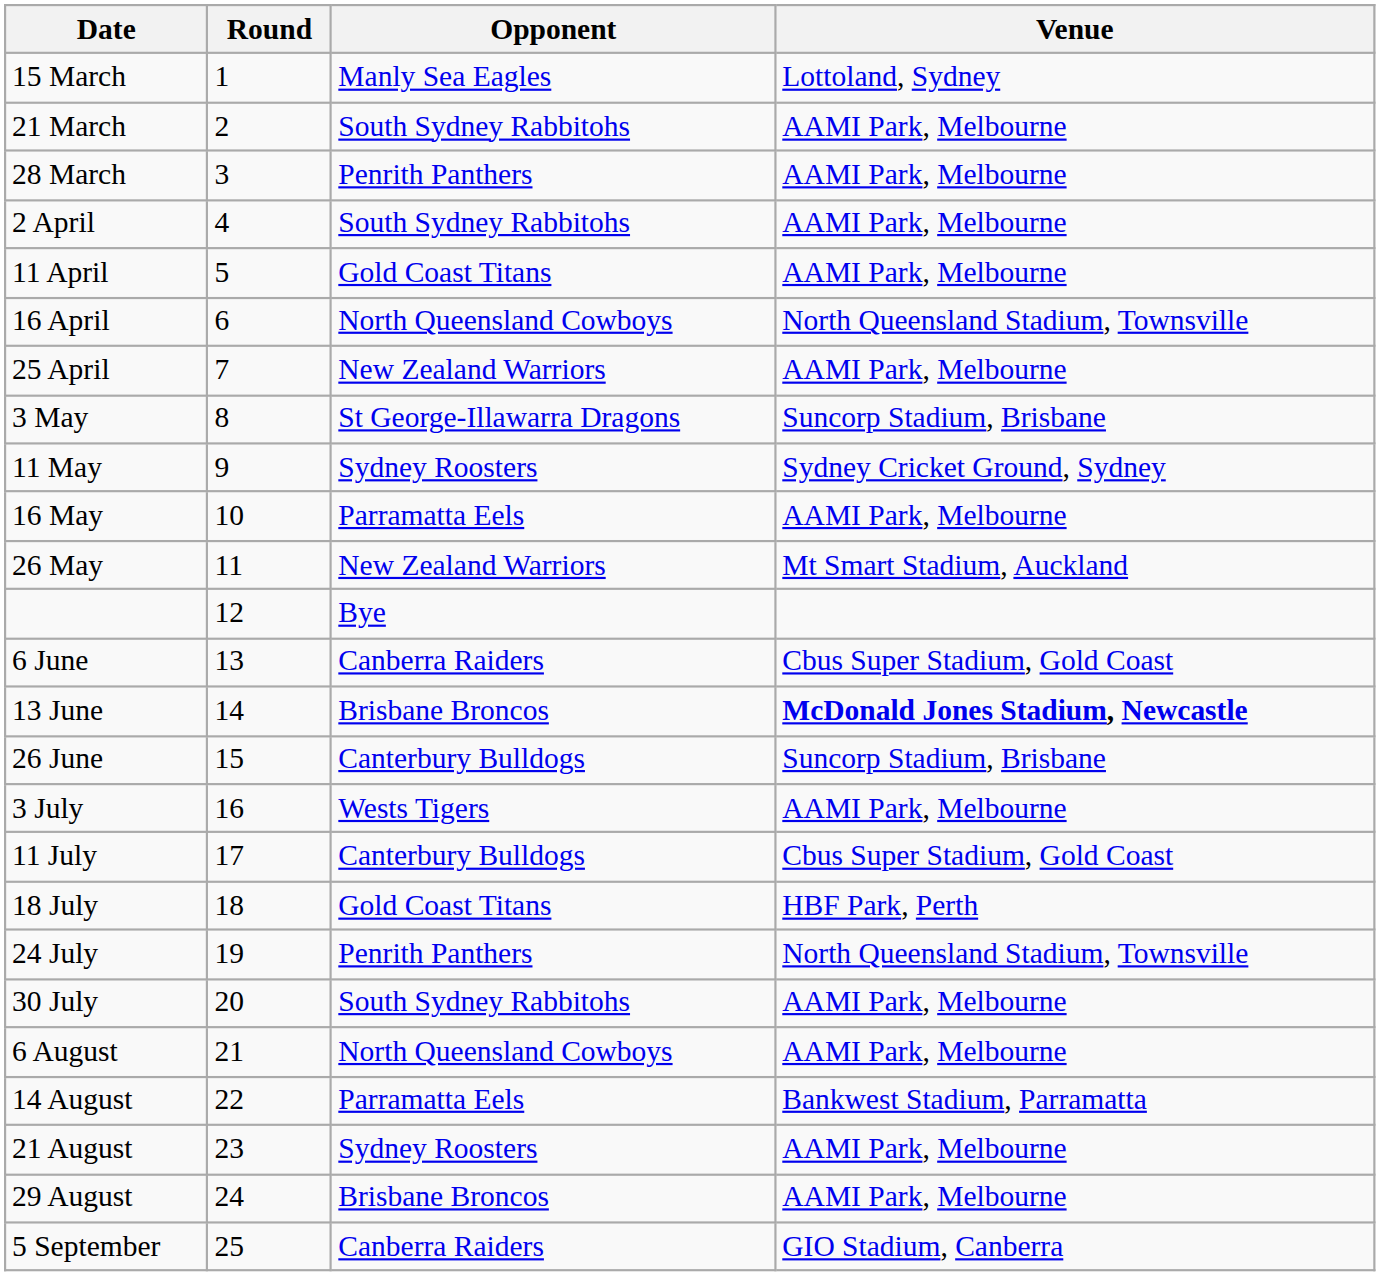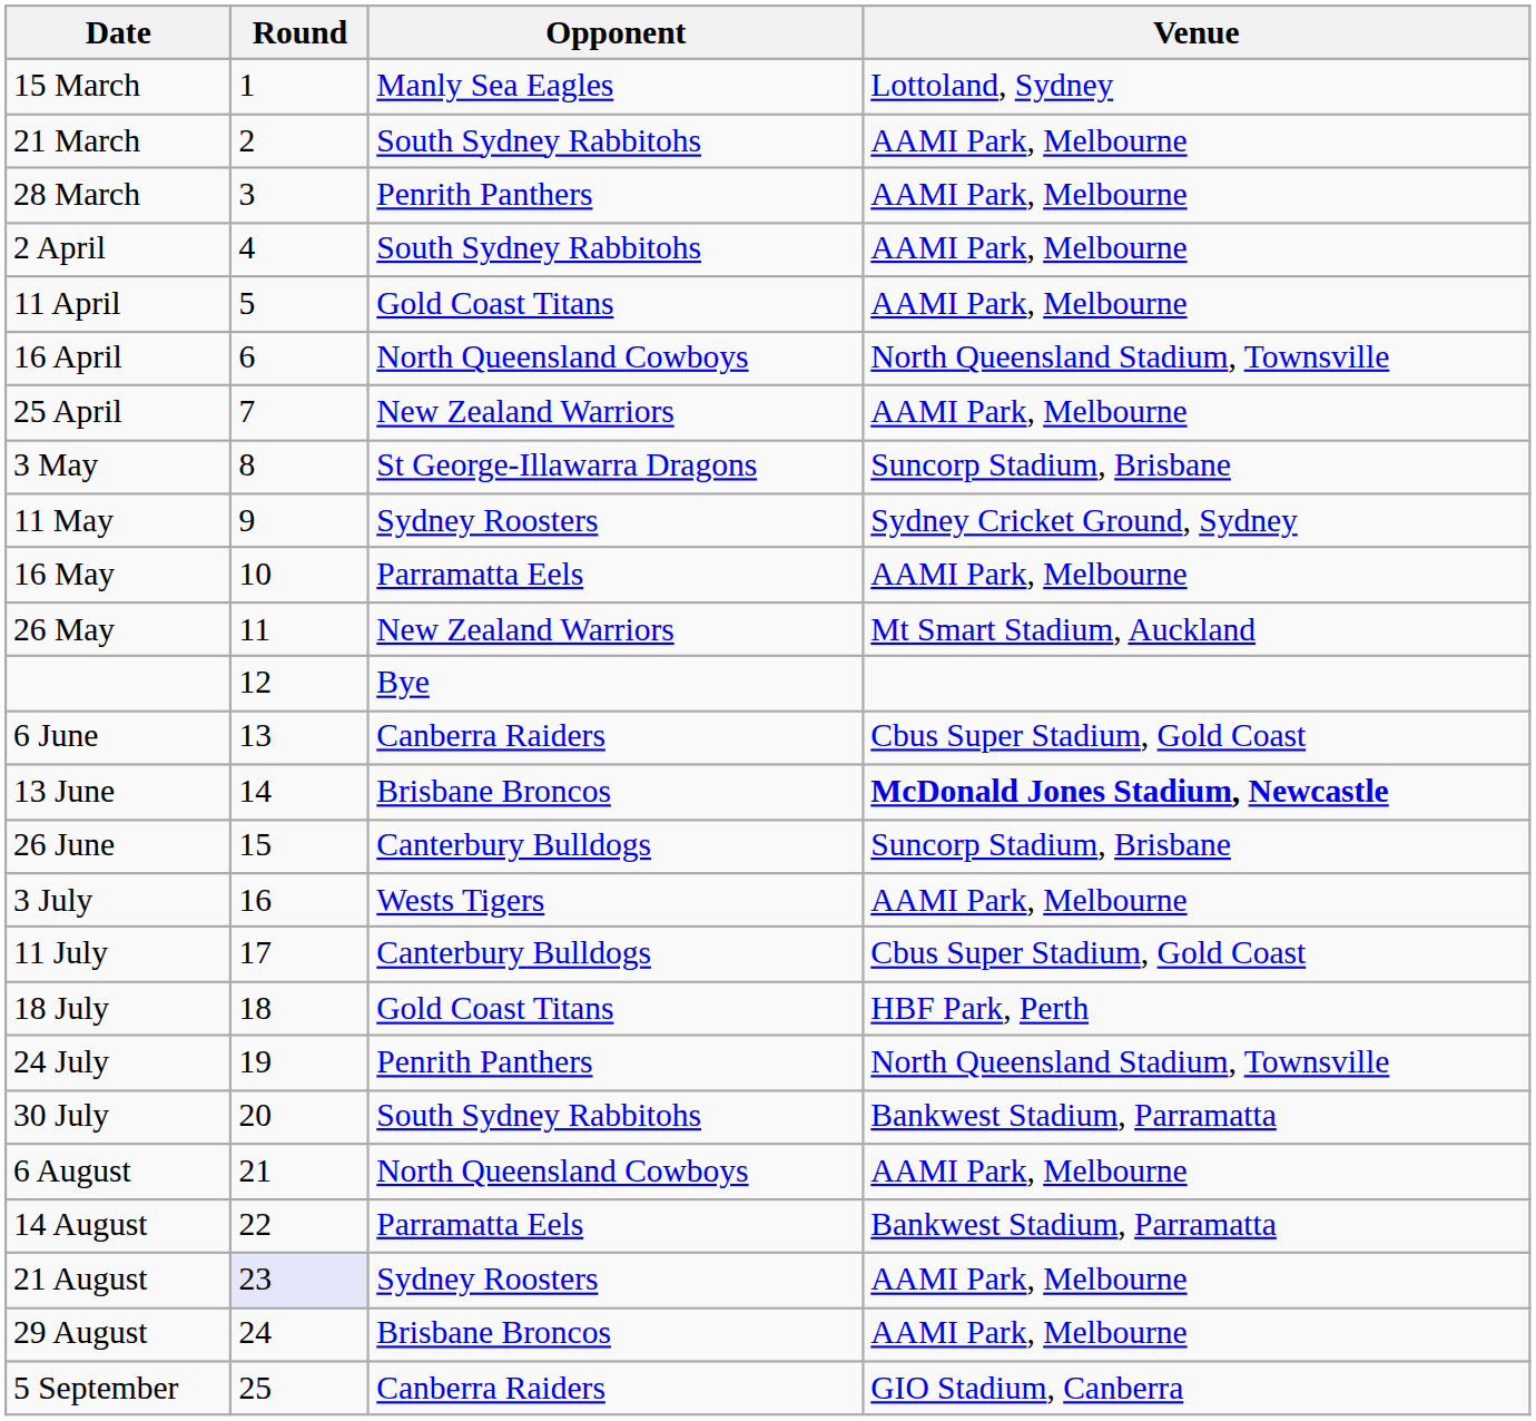30 July | Venue: AAMI Park, Melbourne -> Bankwest Stadium, Parramatta
21 August | Round: no background -> lavender background
